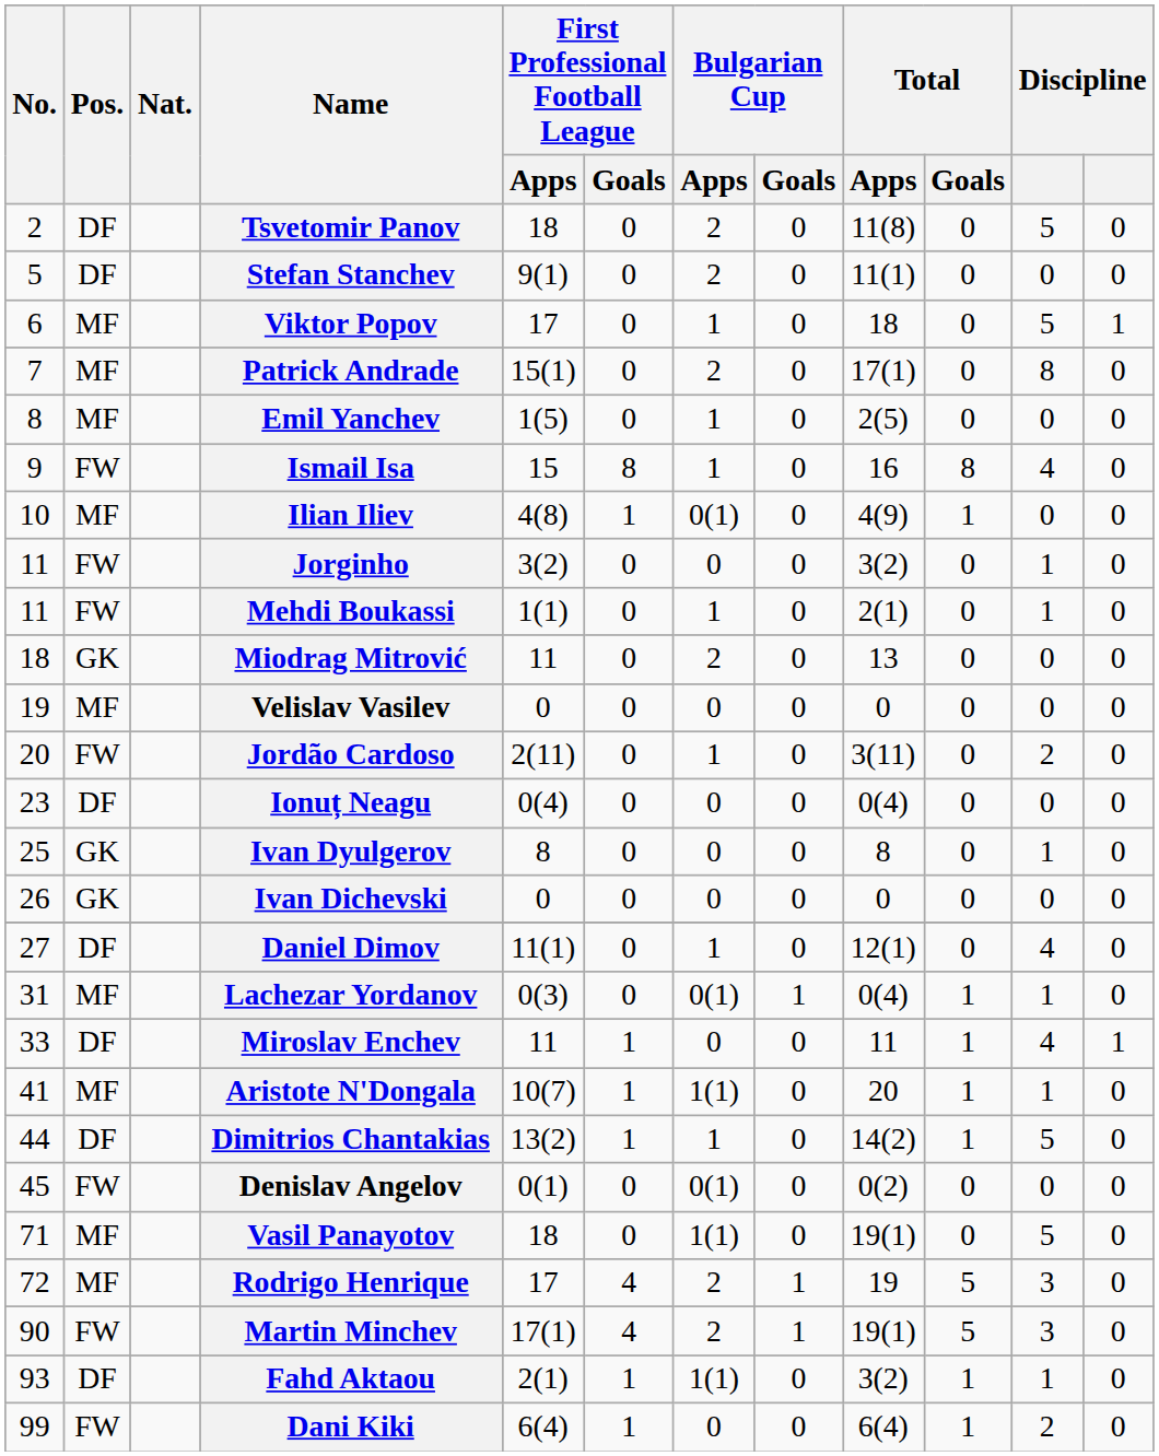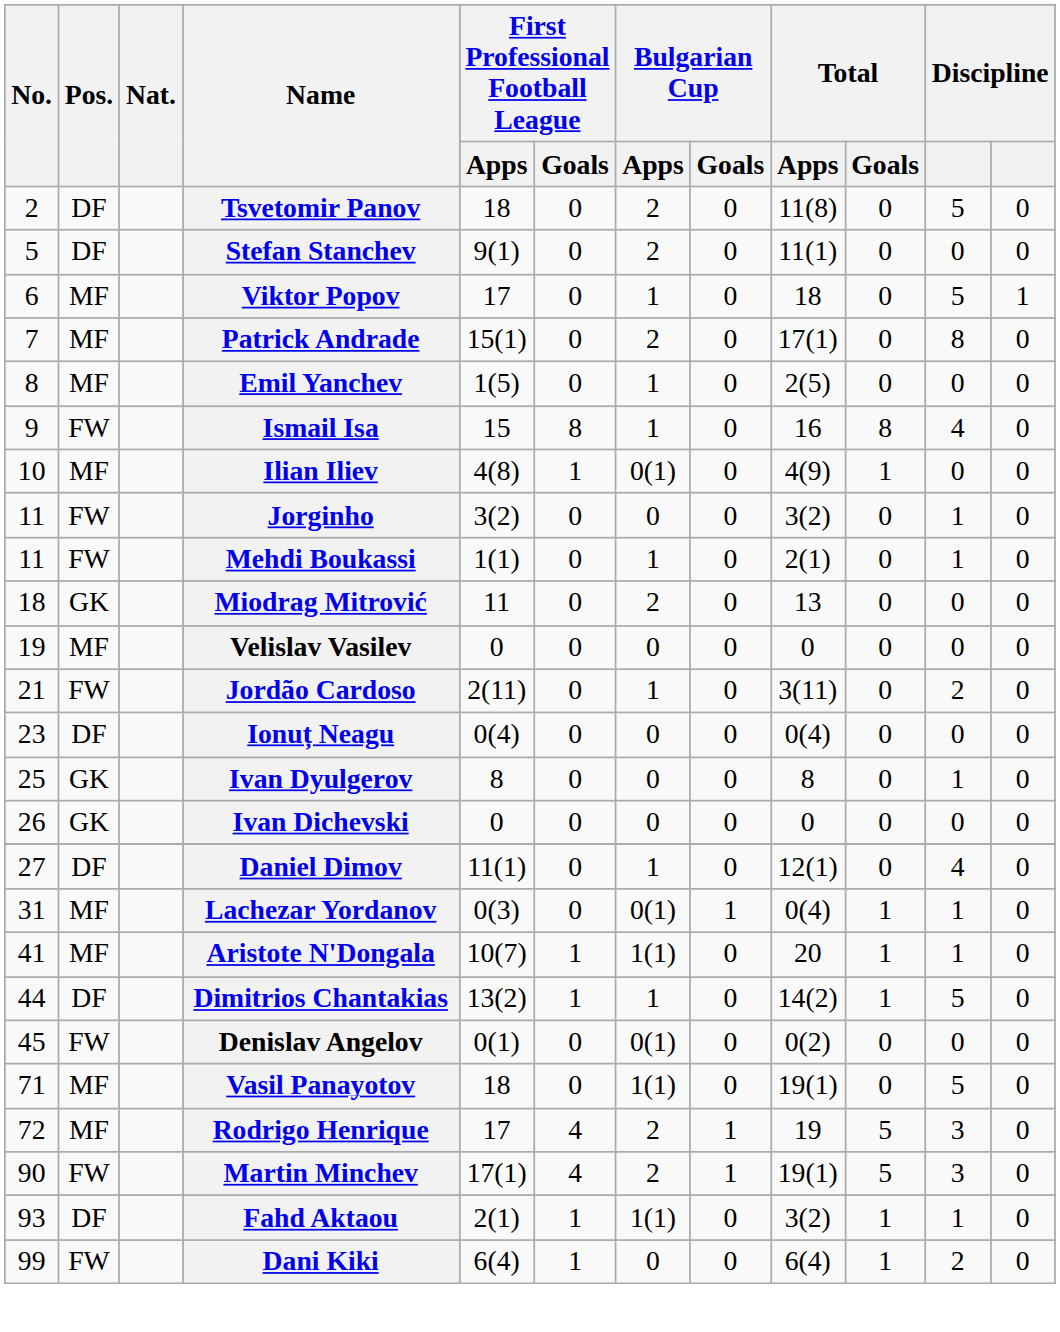Jordão Cardoso | No.: 20 -> 21
- row: 33 | DF | Miroslav Enchev | 11 | 1 | 0 | 0 | 11 | 1 | 4 | 1
